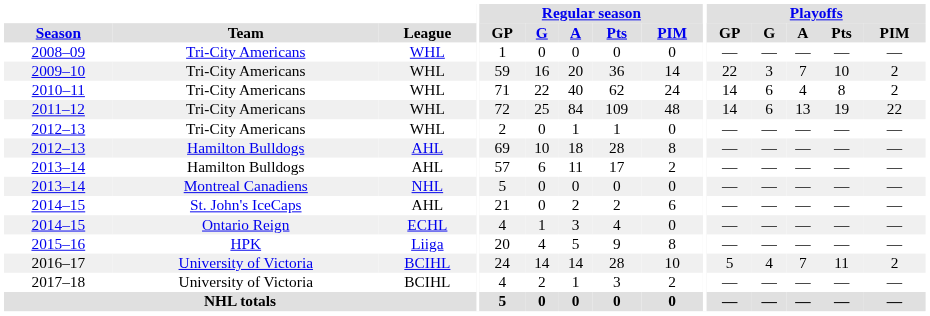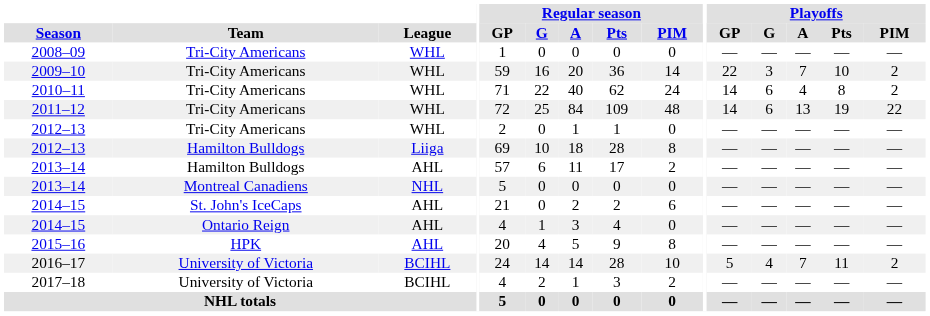2012–13 / Hamilton Bulldogs | League: AHL -> Liiga
2014–15 / Ontario Reign | League: ECHL -> AHL
2015–16 | League: Liiga -> AHL
